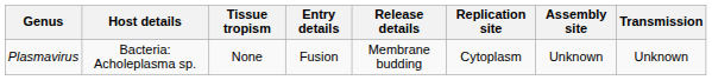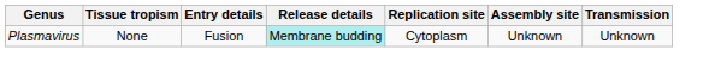- column: Host details | Bacteria: Acholeplasma sp.
Plasmavirus | Release details: no background -> paleturquoise background
